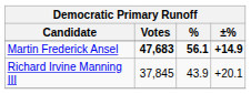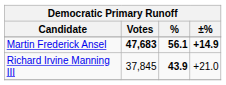Richard Irvine Manning III | %: normal -> bold
Richard Irvine Manning III | ±%: +20.1 -> +21.0
